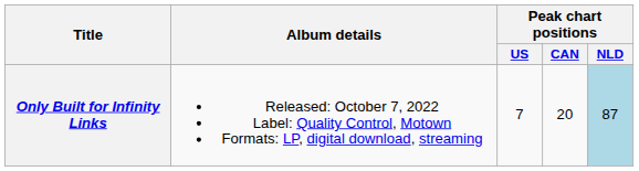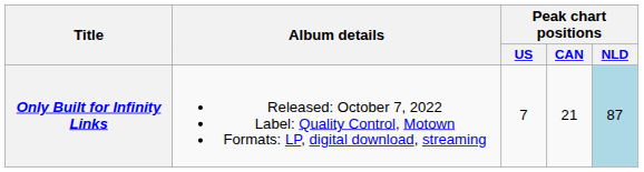Only Built for Infinity Links | Peak chart positions / CAN: 20 -> 21
